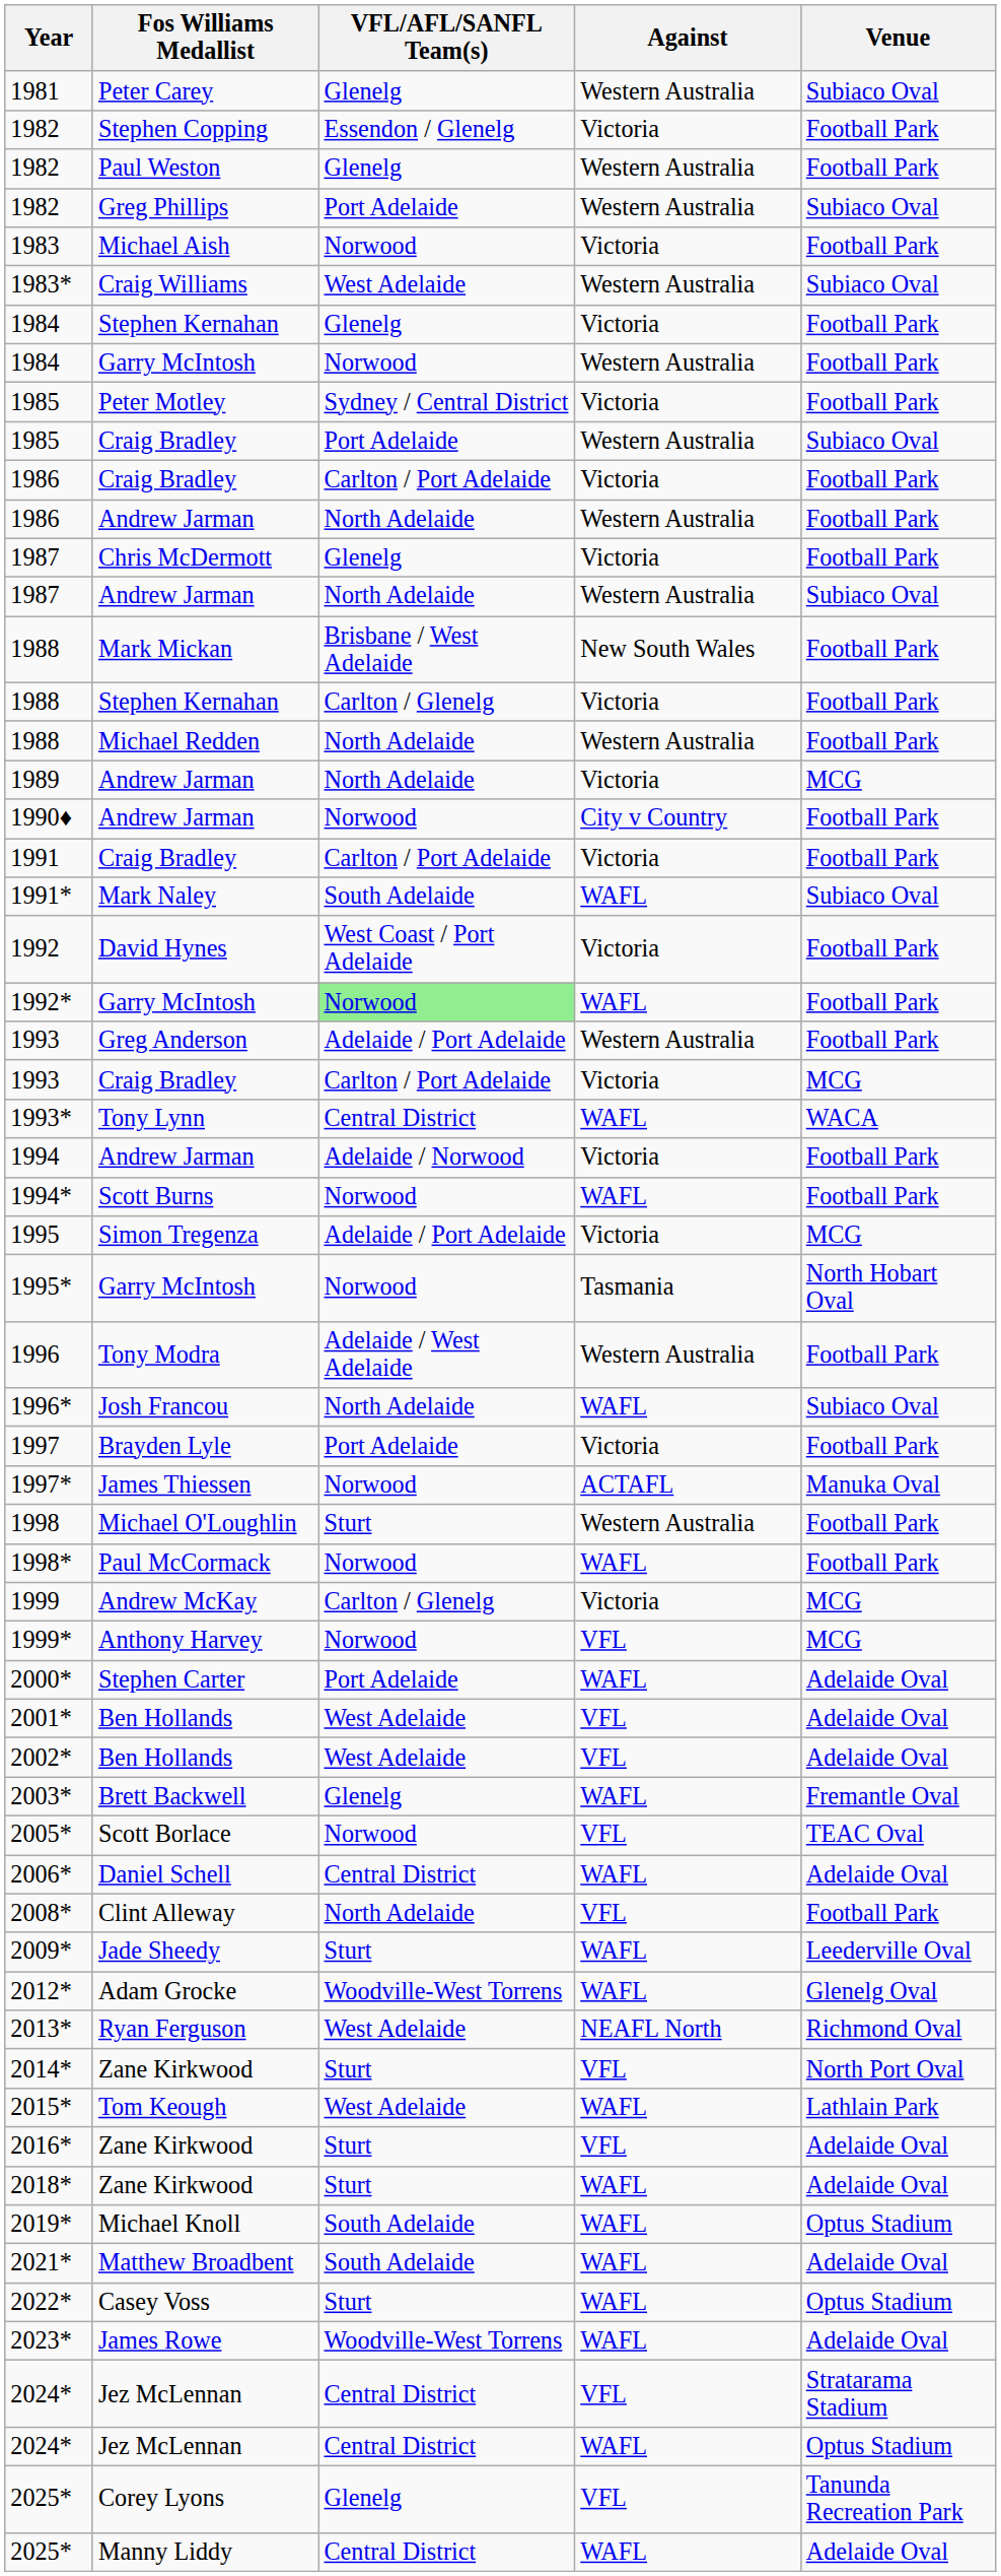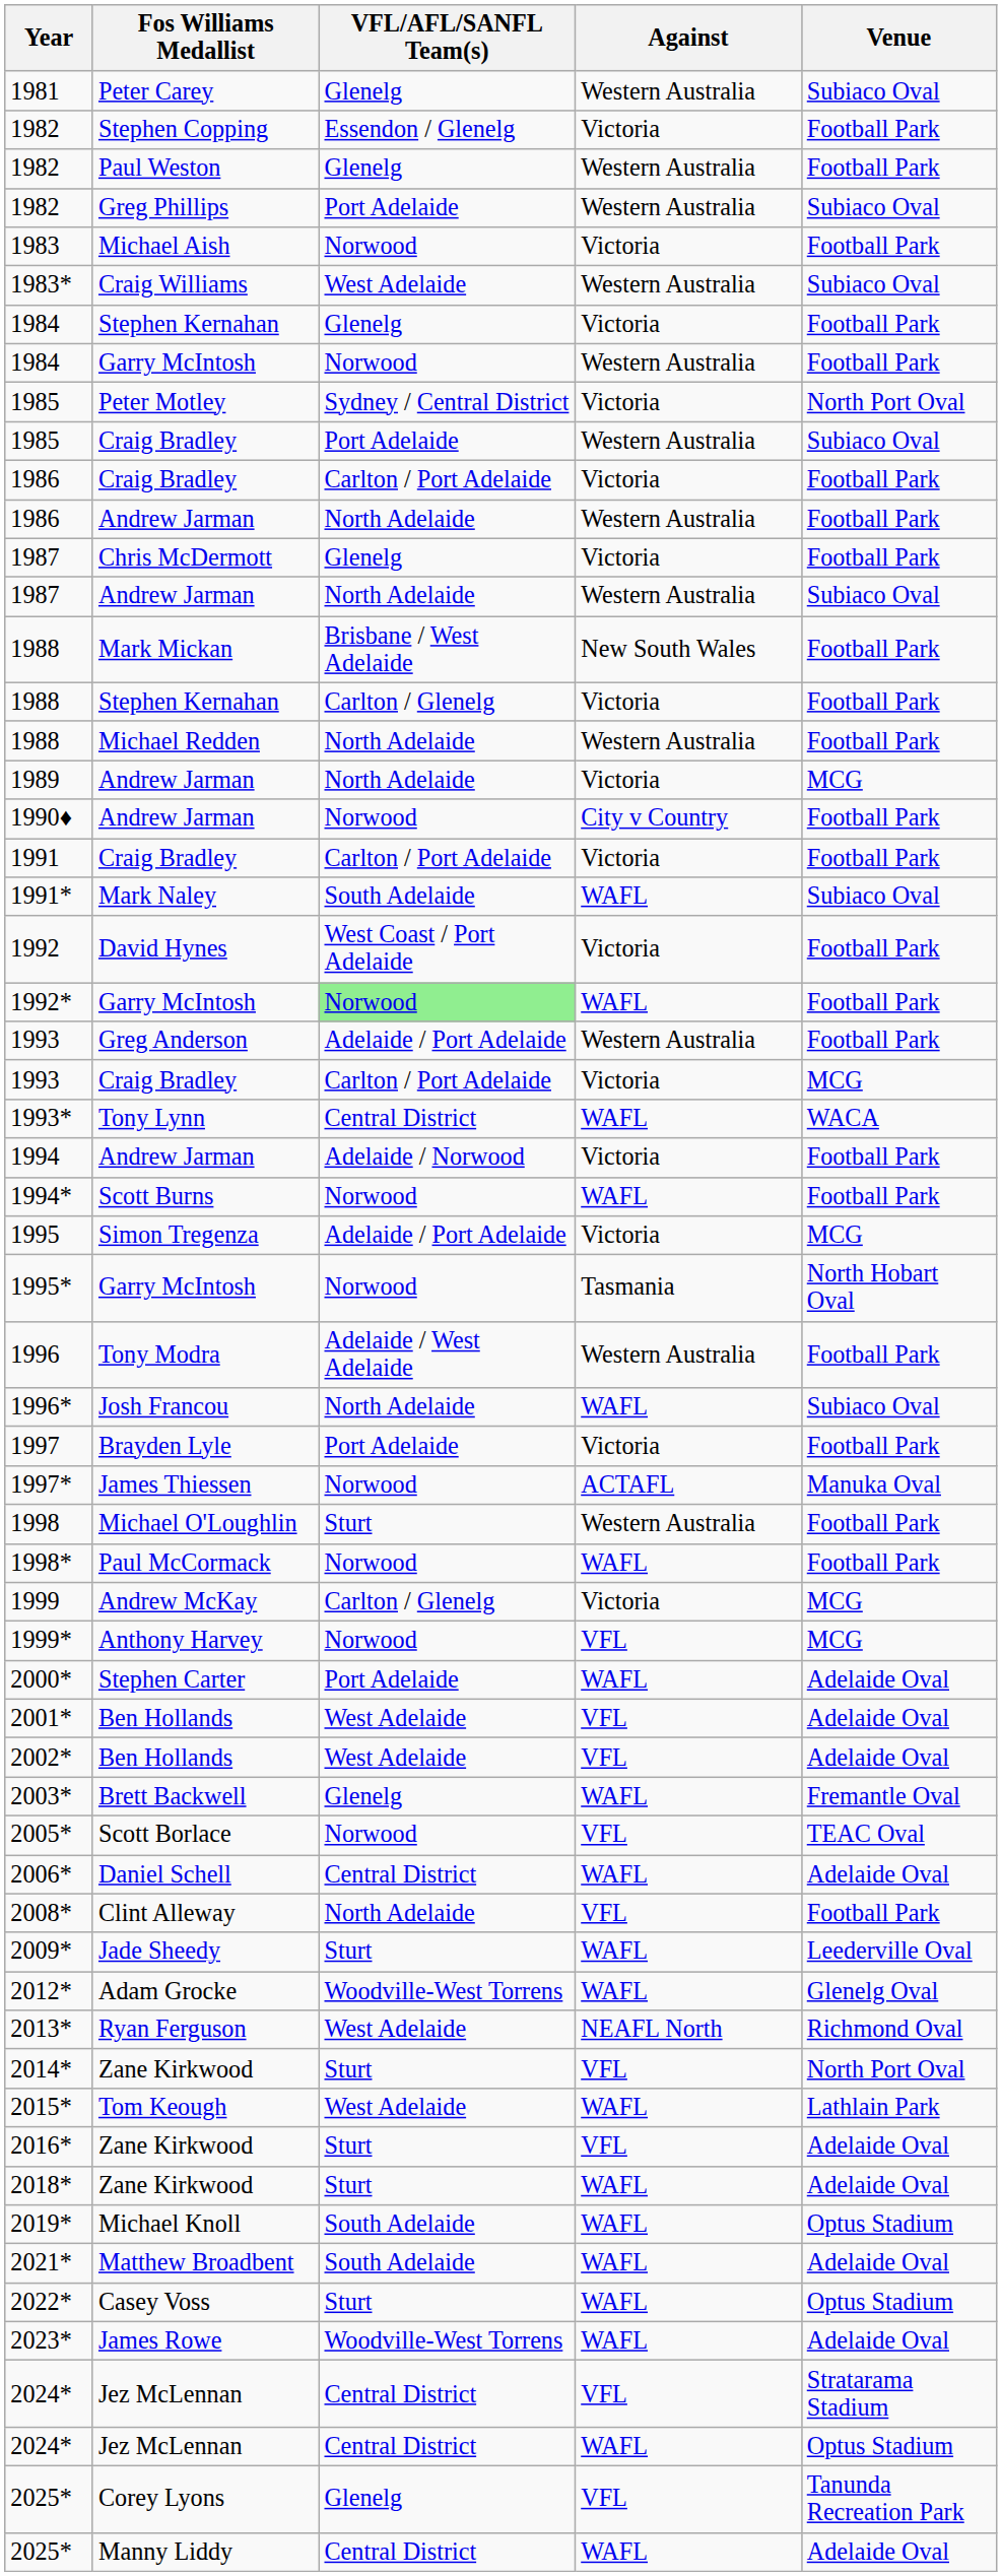1985 / Peter Motley | Venue: Football Park -> North Port Oval
